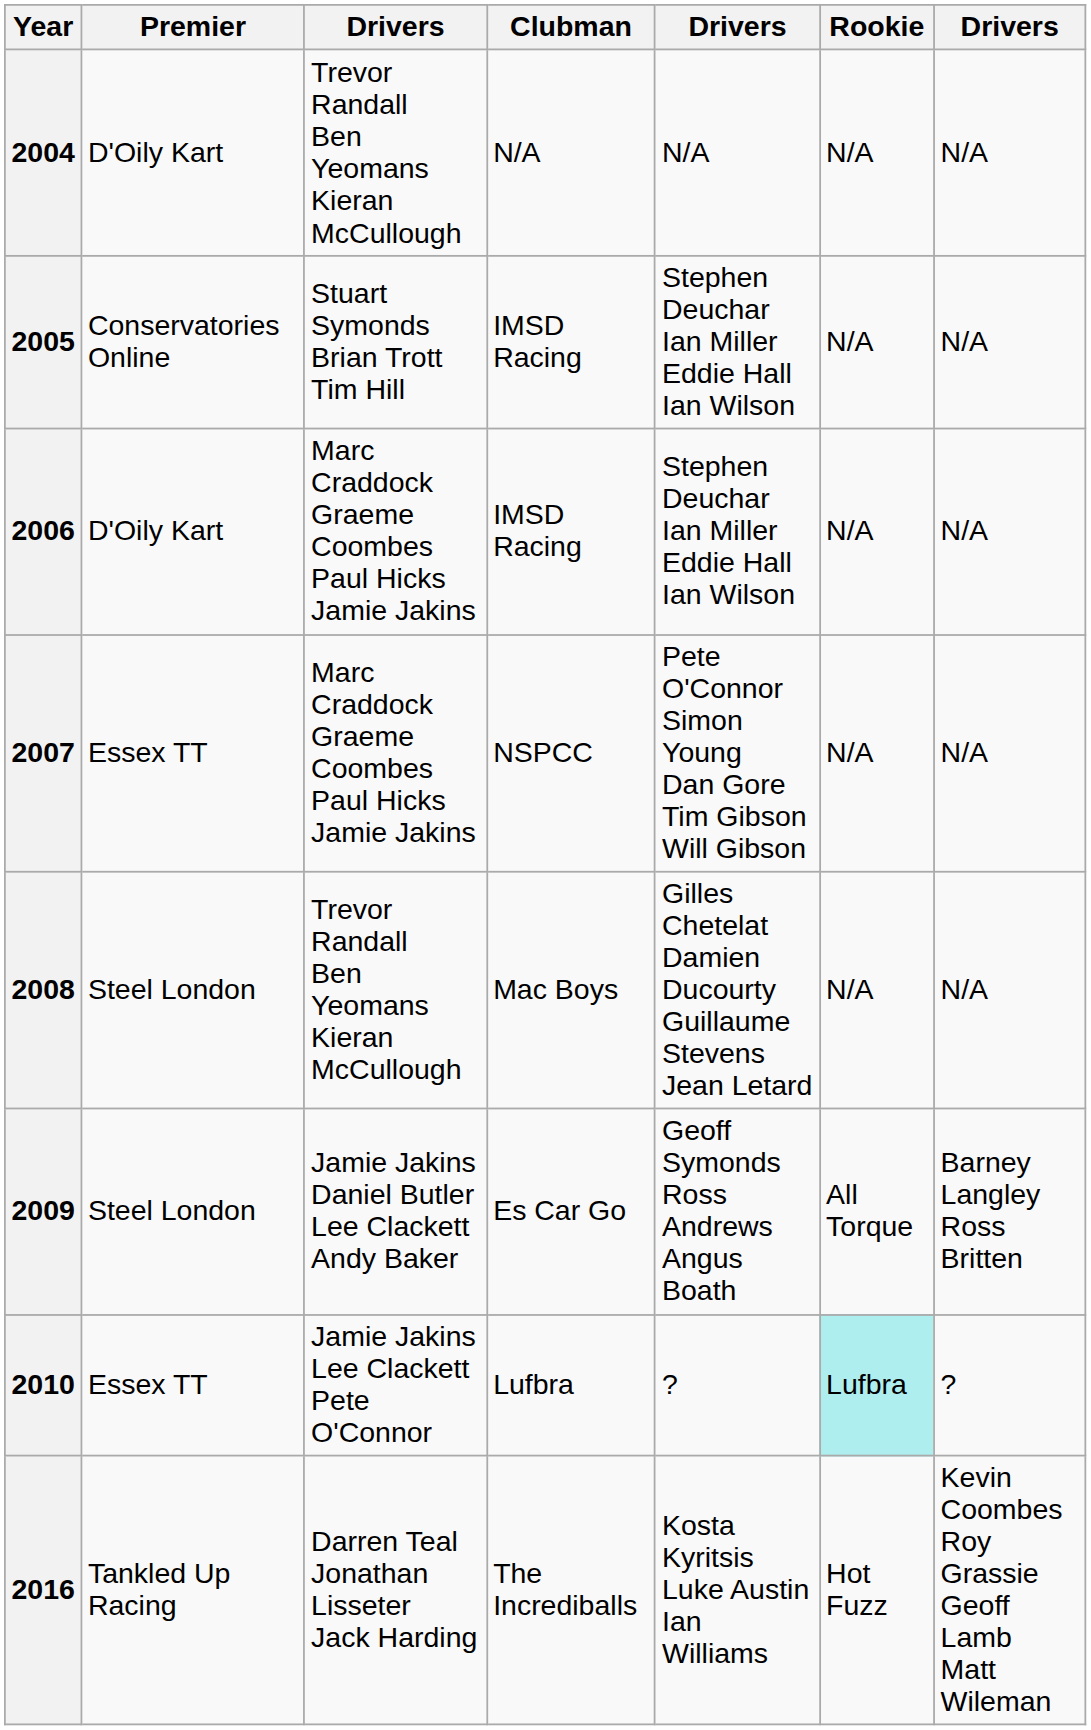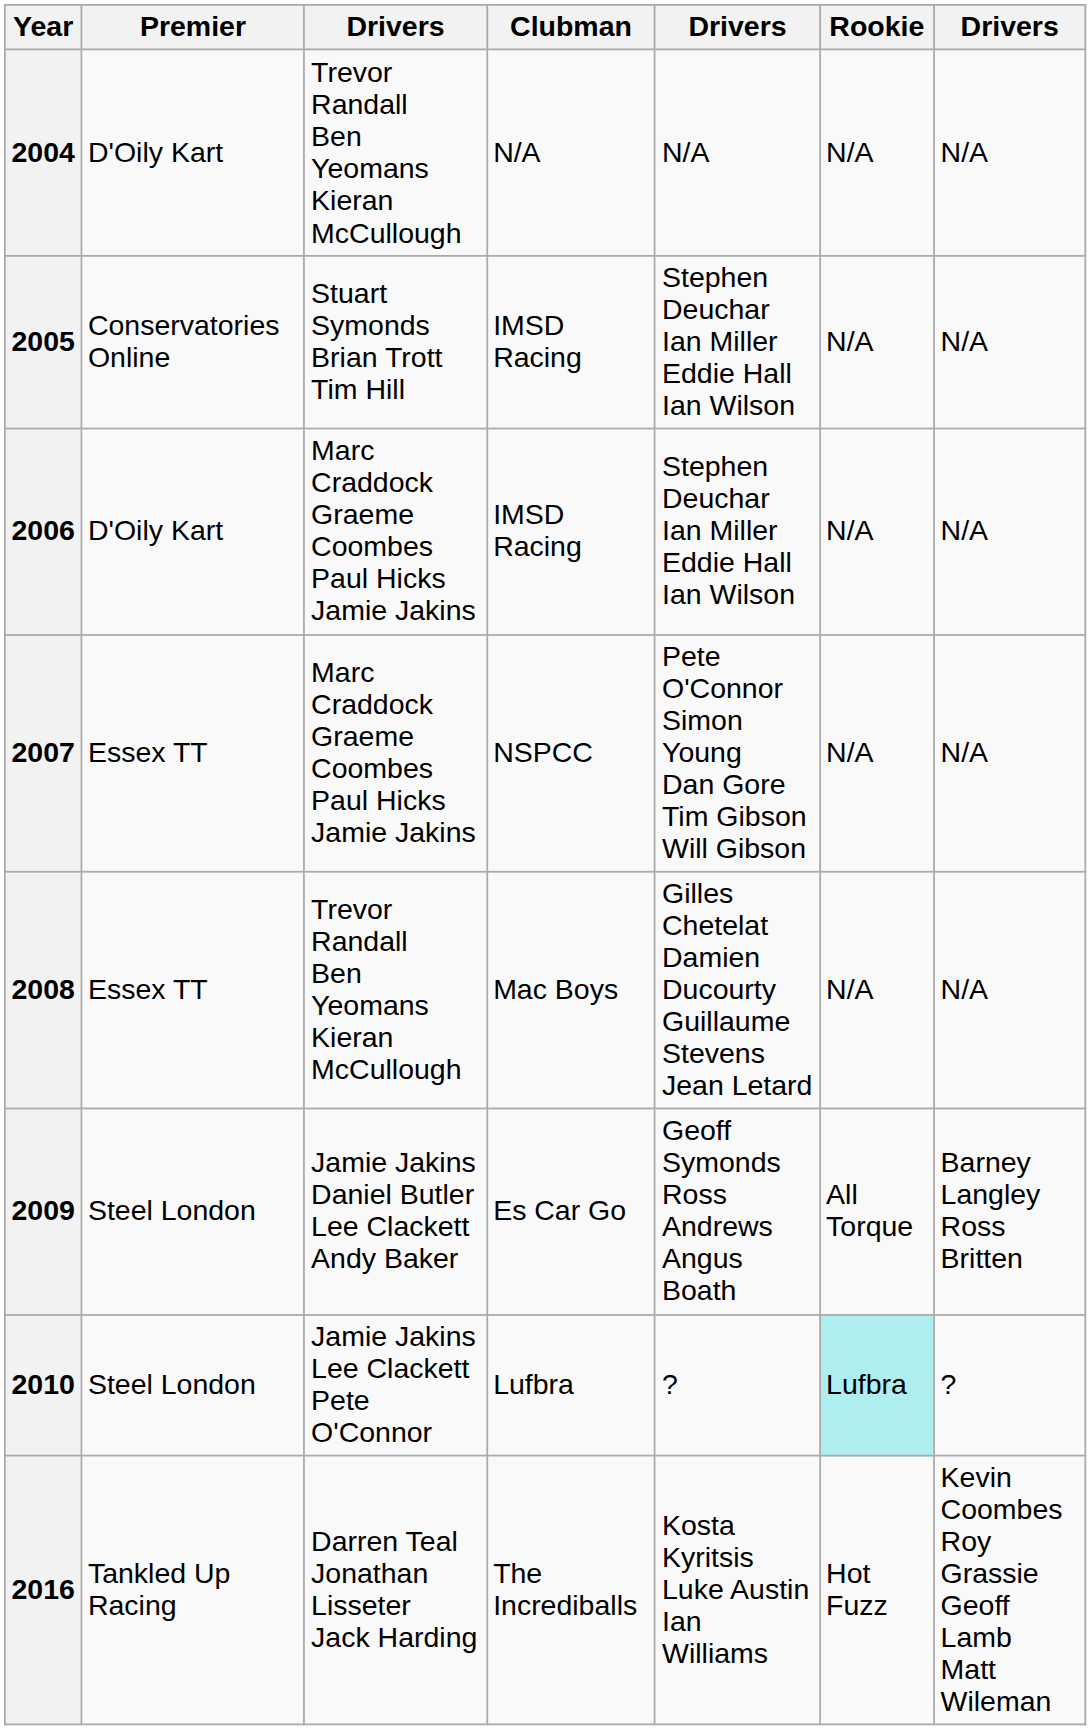2008 | Premier: Steel London -> Essex TT
2010 | Premier: Essex TT -> Steel London
